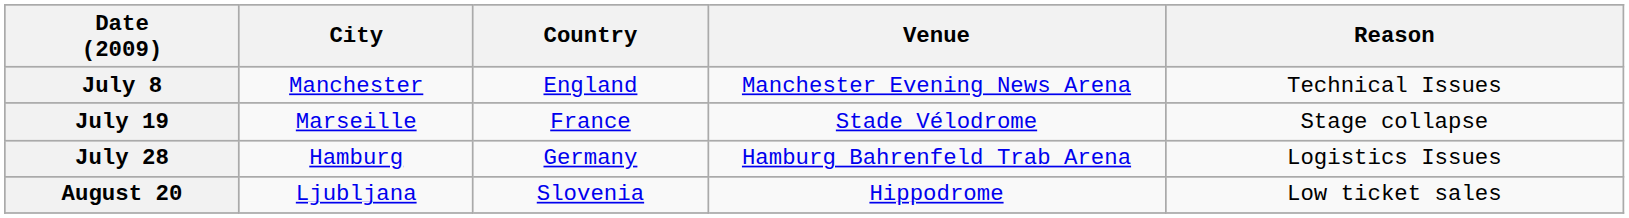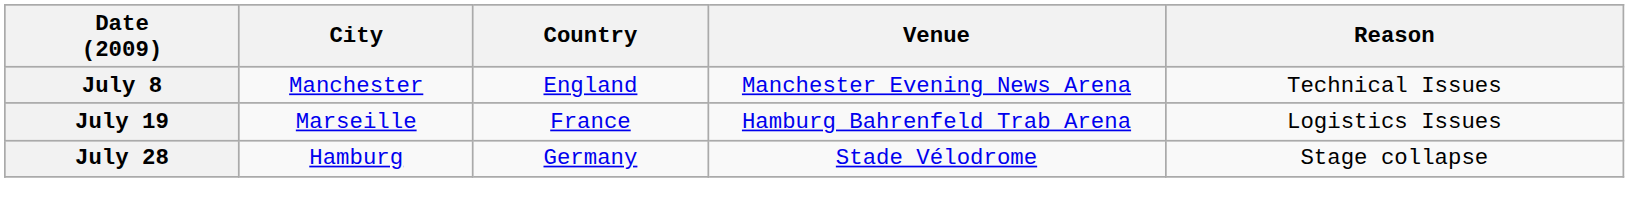July 19 | Venue: Stade Vélodrome -> Hamburg Bahrenfeld Trab Arena
July 19 | Reason: Stage collapse -> Logistics Issues
July 28 | Venue: Hamburg Bahrenfeld Trab Arena -> Stade Vélodrome
July 28 | Reason: Logistics Issues -> Stage collapse
- row: August 20 | Ljubljana | Slovenia | Hippodrome | Low ticket sales
